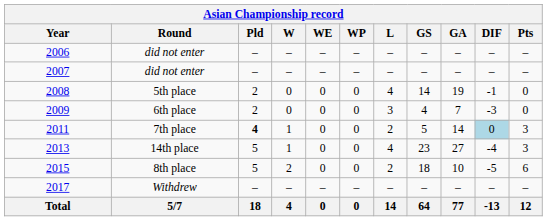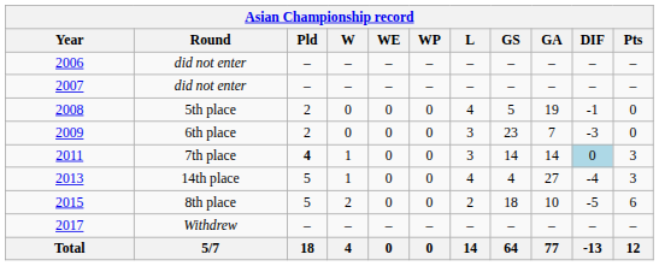2008 | GS: 14 -> 5
2009 | GS: 4 -> 23
2011 | L: 2 -> 3
2011 | GS: 5 -> 14
2013 | GS: 23 -> 4
